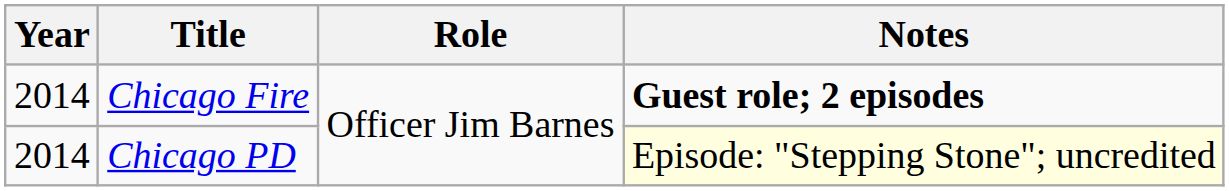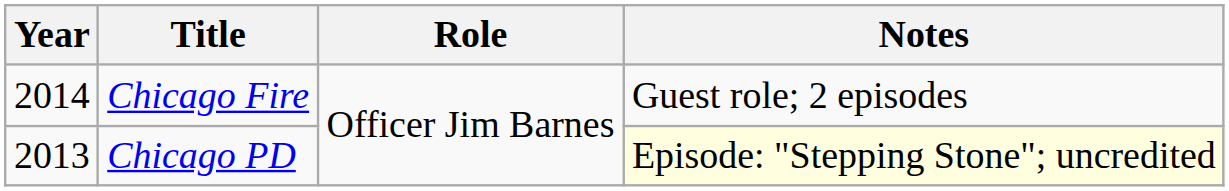Chicago Fire | Notes: bold -> normal
Chicago PD | Year: 2014 -> 2013
